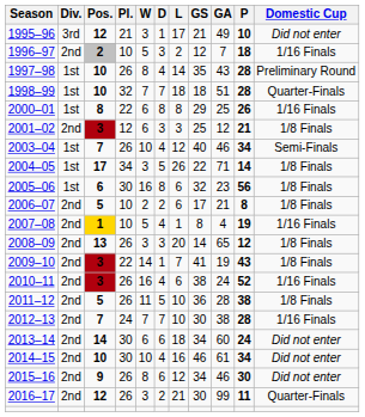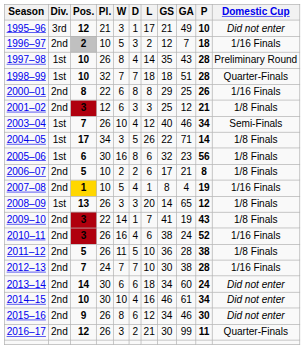2000–01 | Div.: 1st -> 2nd
2008–09 | Div.: 2nd -> 1st
